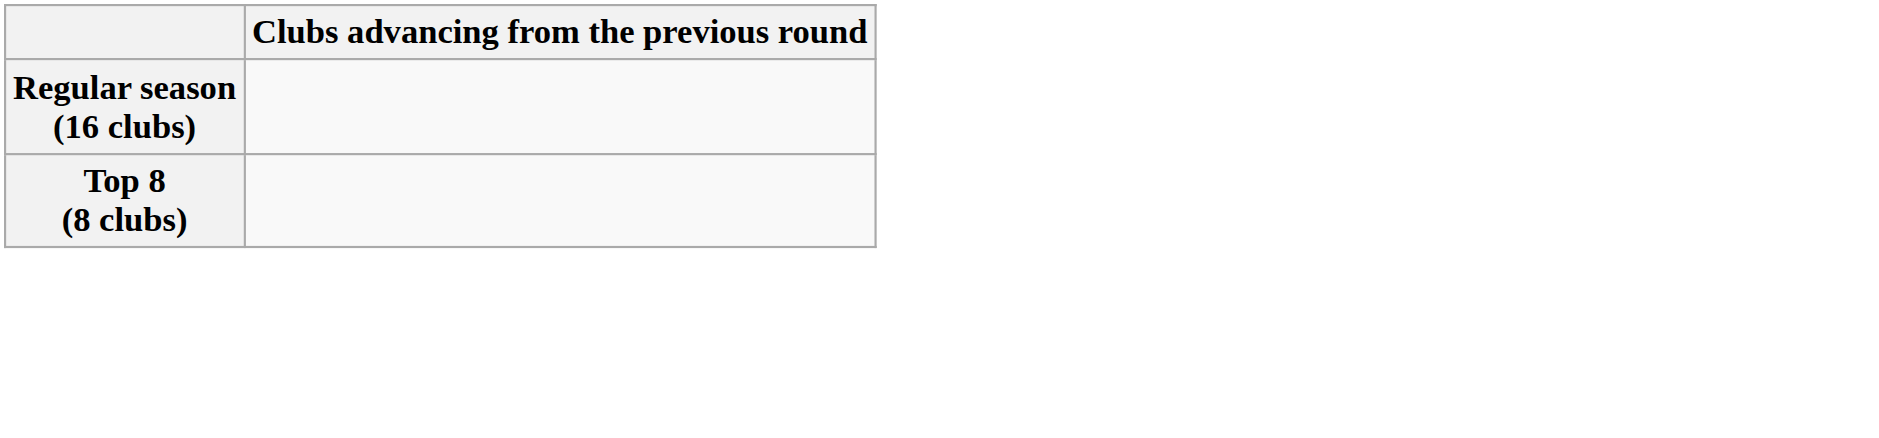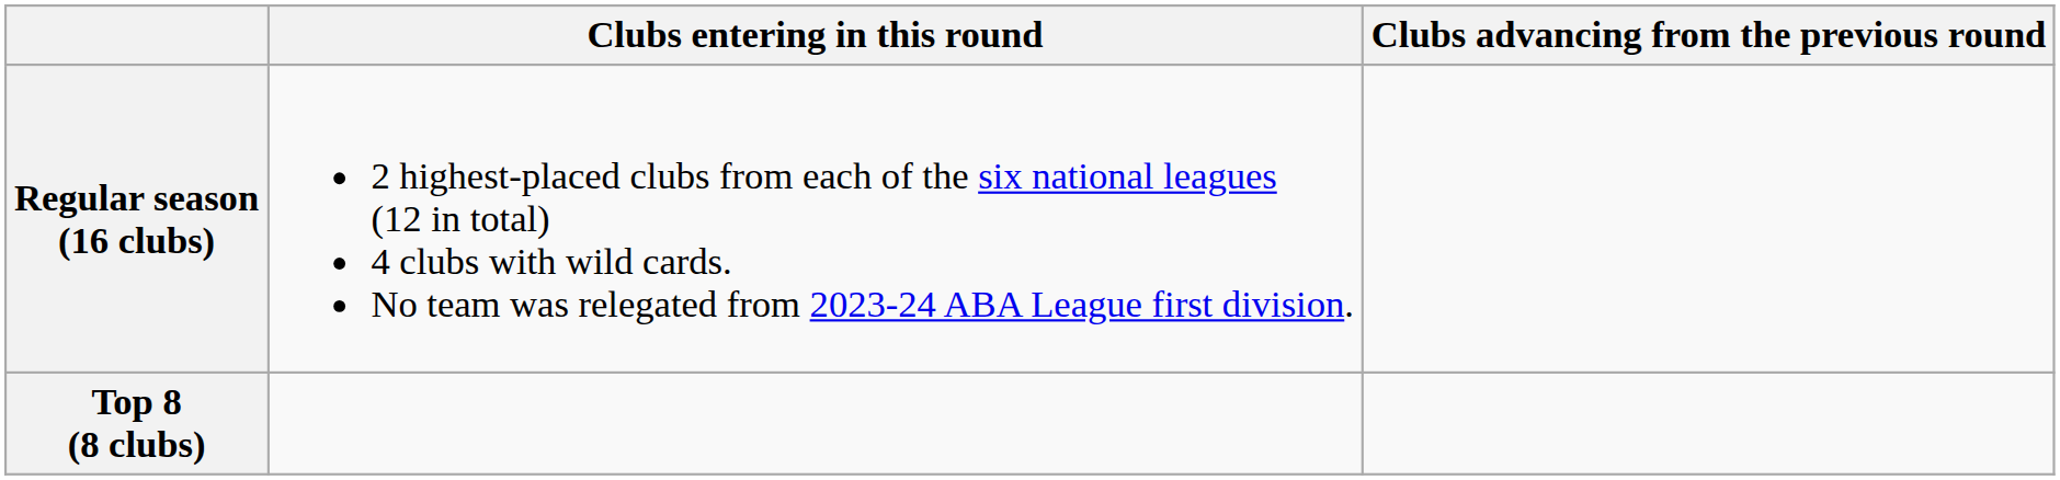+ column: Clubs entering in this round | 2 highest-placed clubs from each of the six national leagues (12 in total) 4 clubs with wild cards. No team was relegated from 2023-24 ABA League first division.
